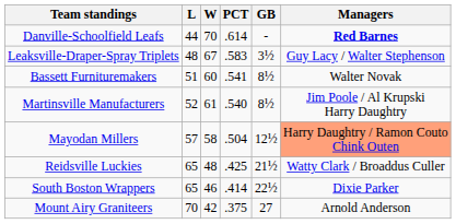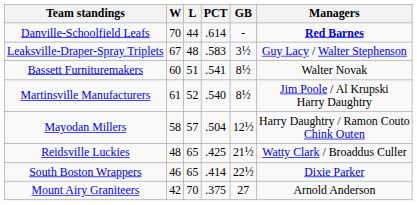columns swapped: W <-> L
Mayodan Millers | Managers: lightsalmon background -> no background
